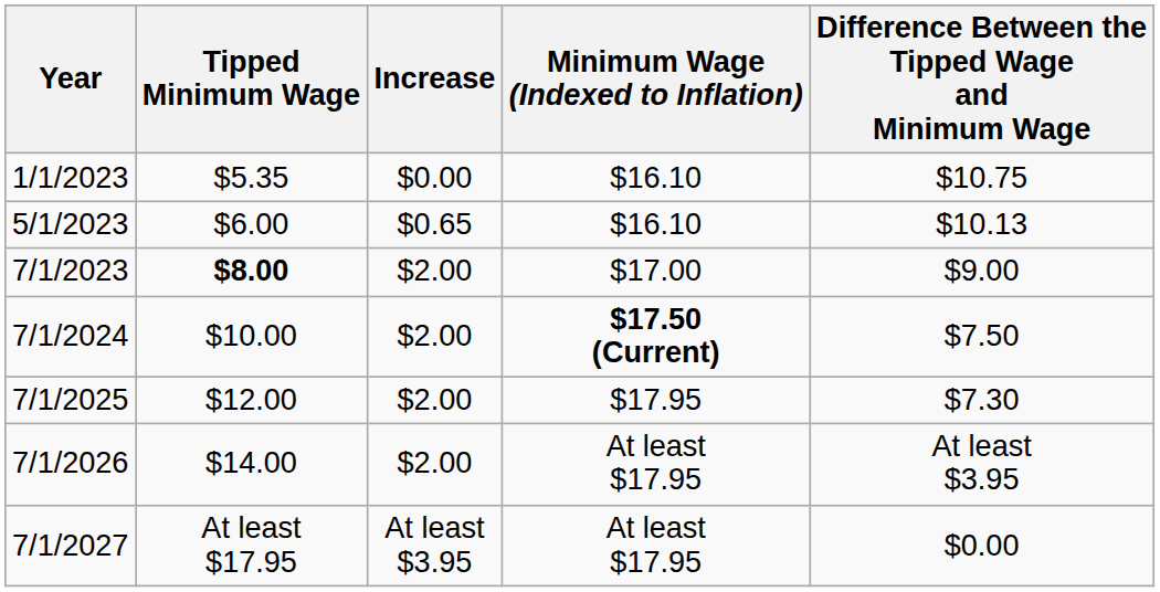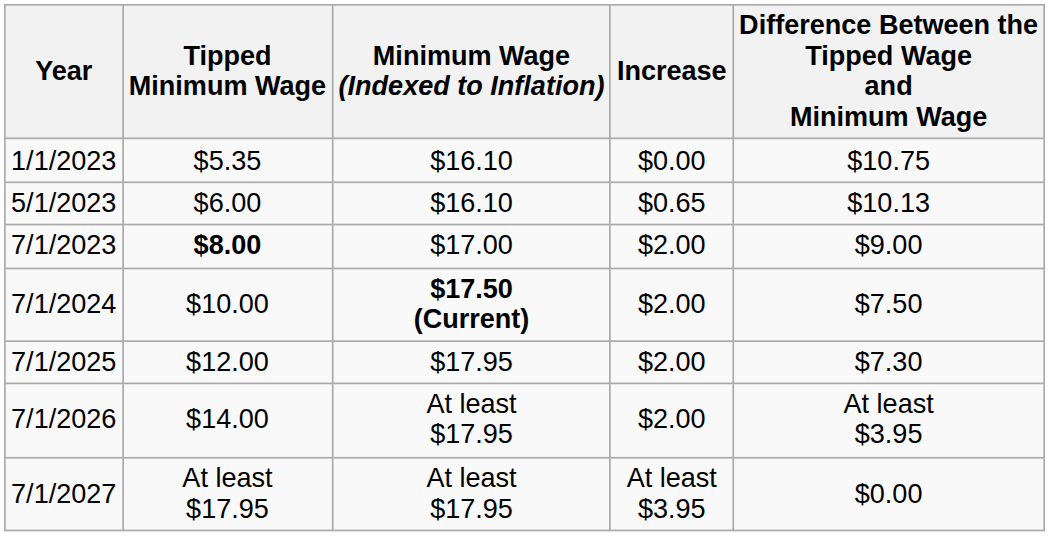columns swapped: Increase <-> Minimum Wage (Indexed to Inflation)
